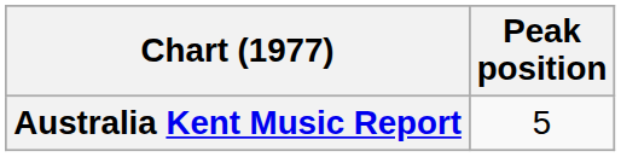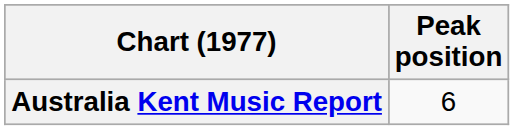Australia Kent Music Report | Peak position: 5 -> 6
